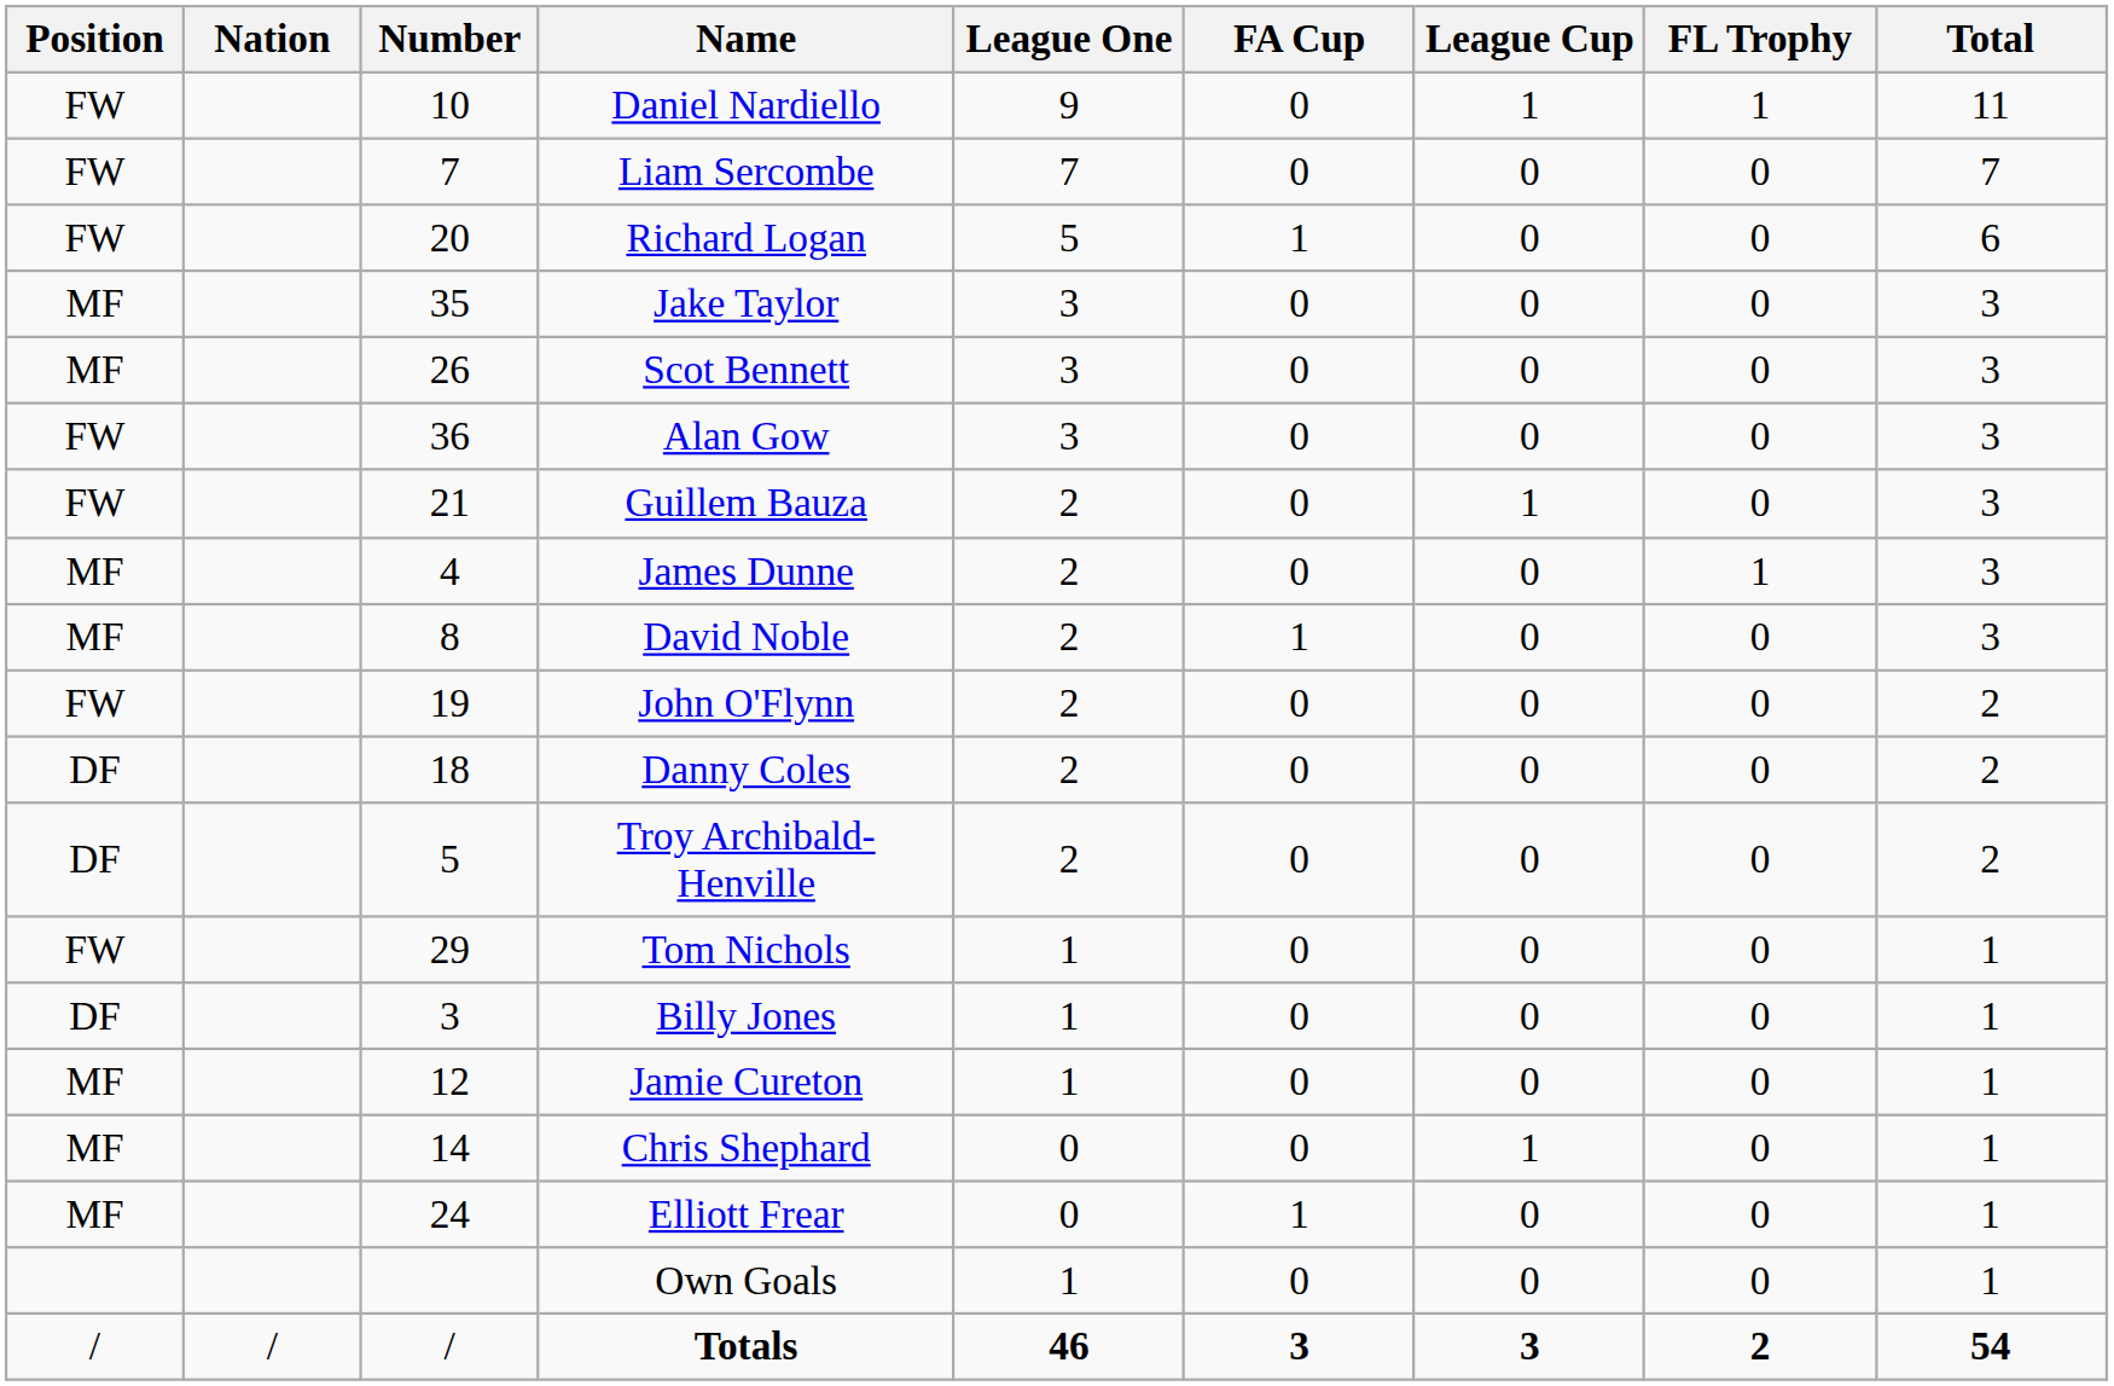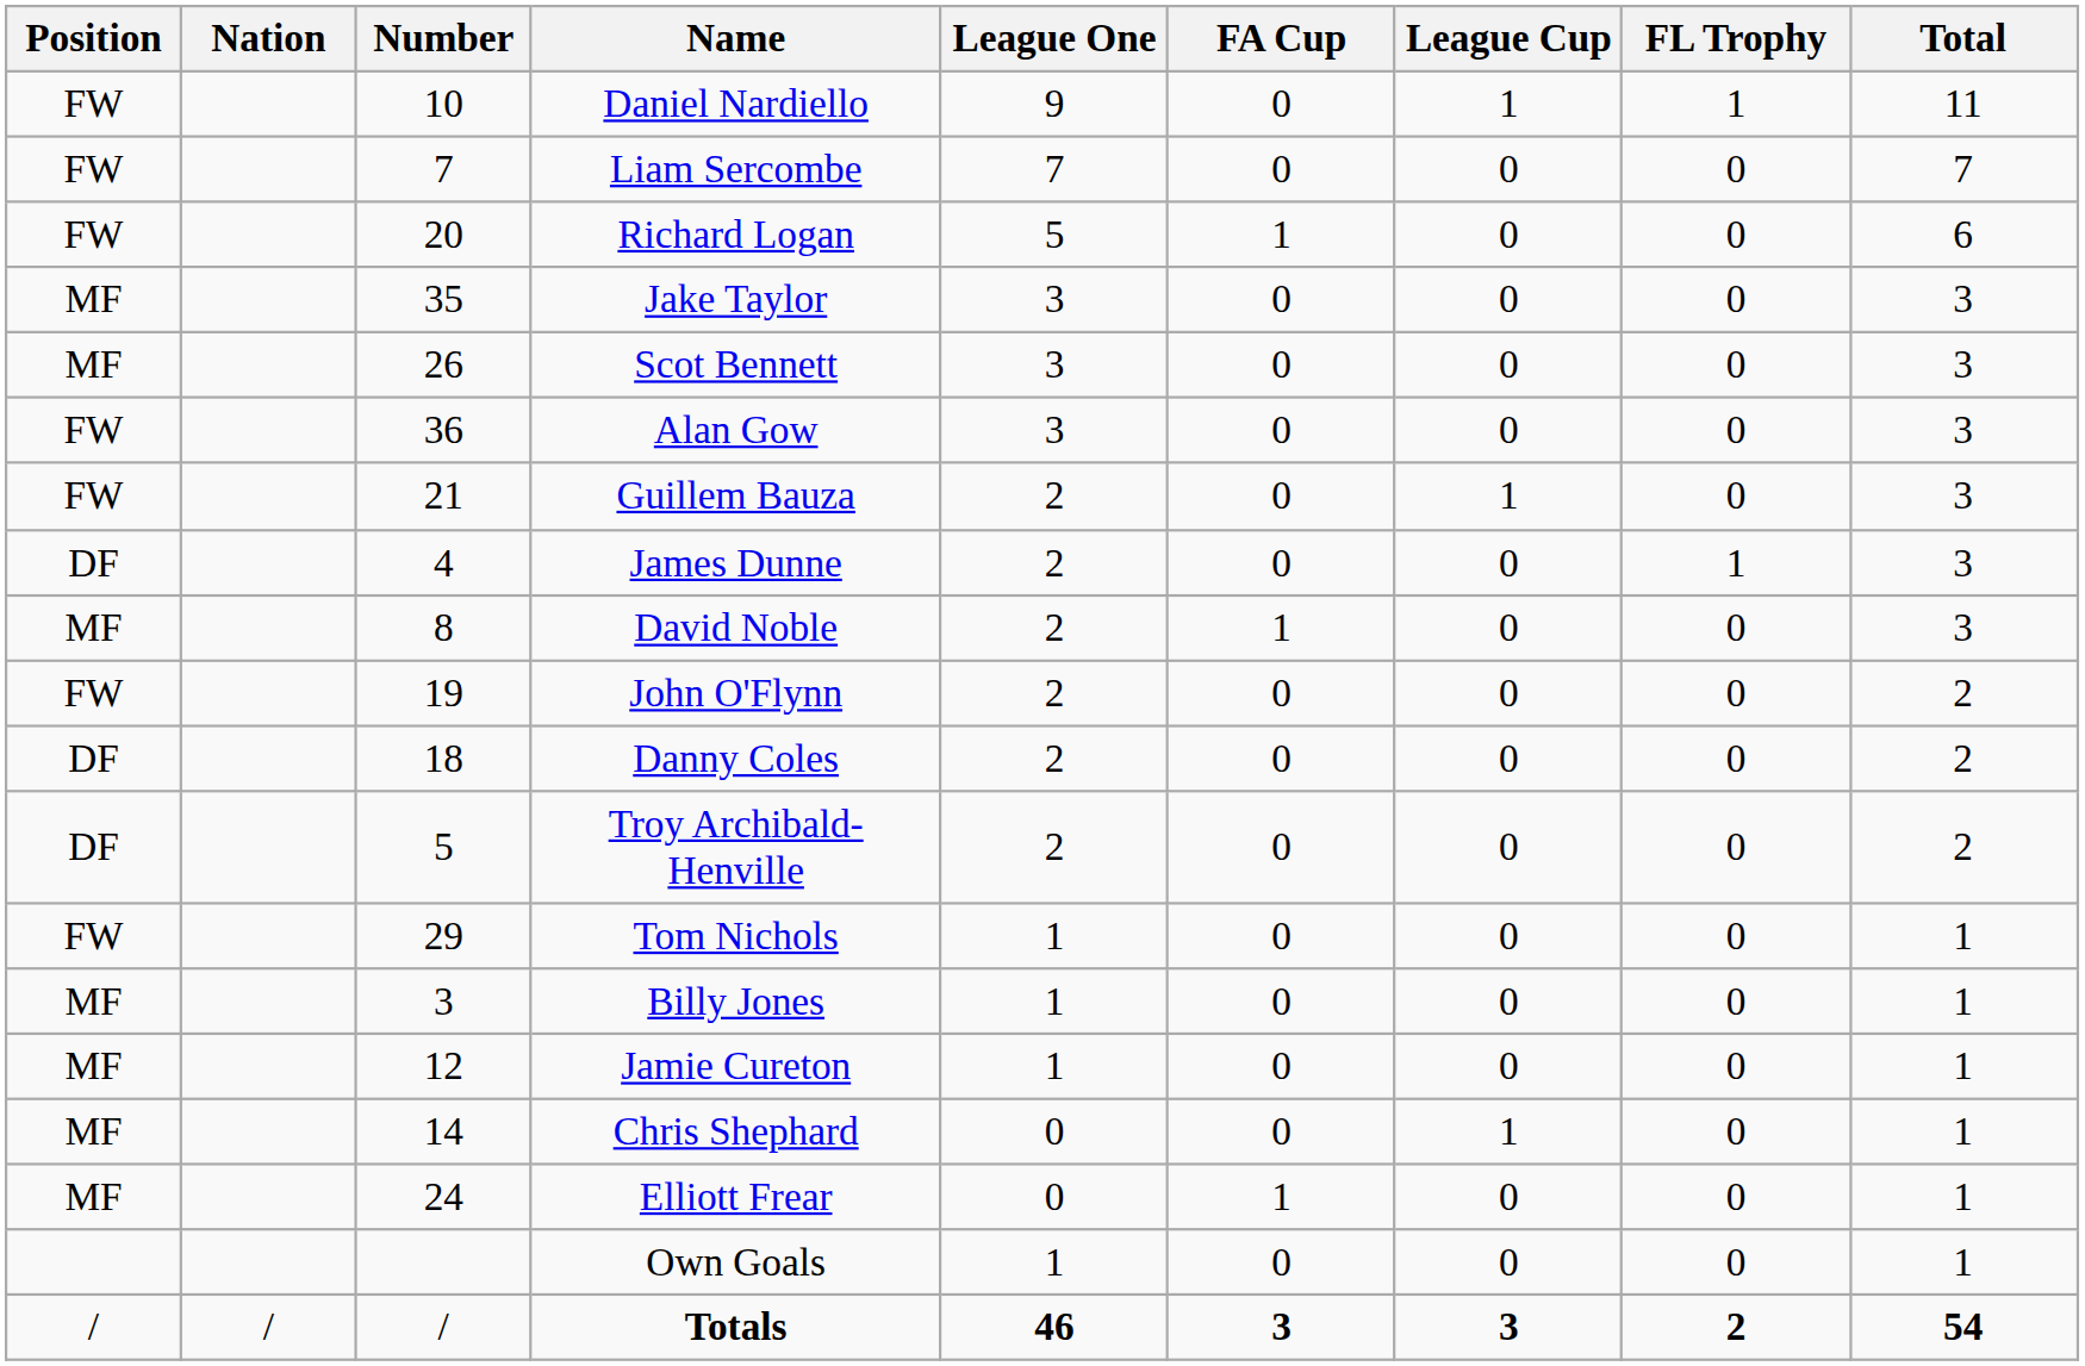James Dunne | Position: MF -> DF
Billy Jones | Position: DF -> MF
